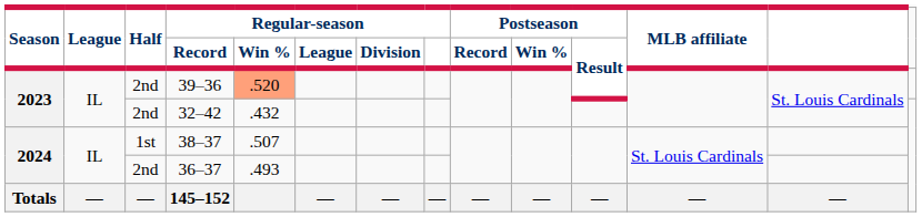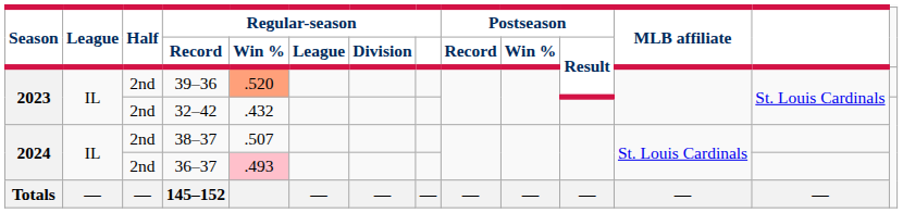38–37 | Half: 1st -> 2nd
36–37 | Regular-season / Win %: no background -> pink background
